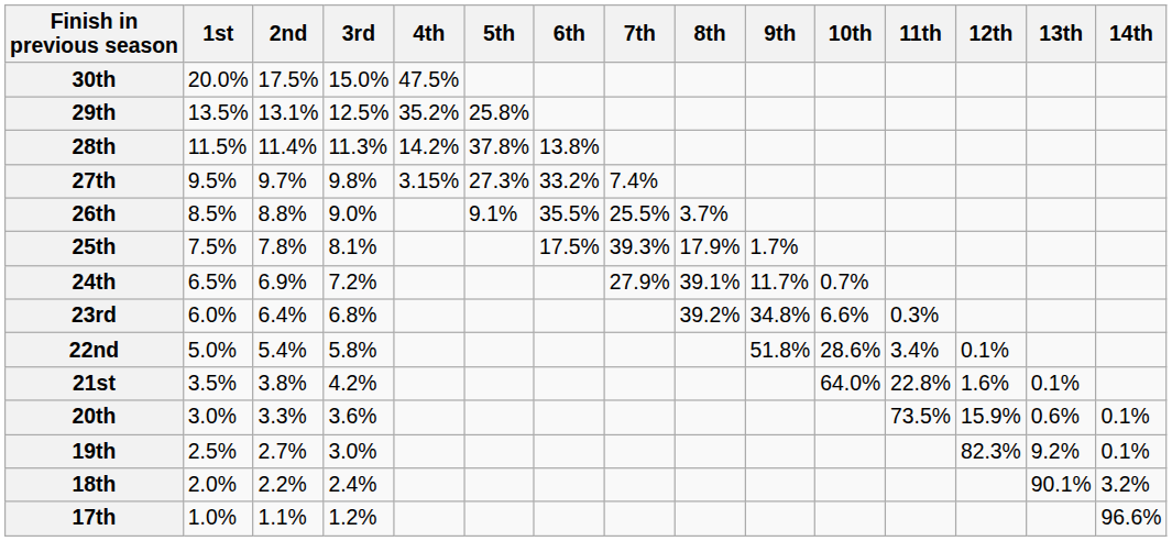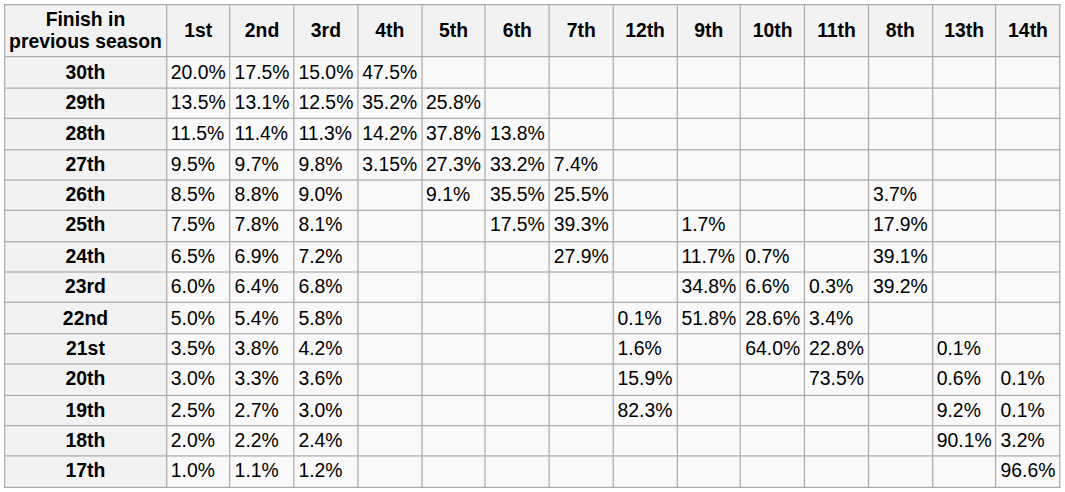columns swapped: 8th <-> 12th
